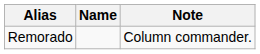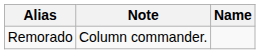columns swapped: Name <-> Note
